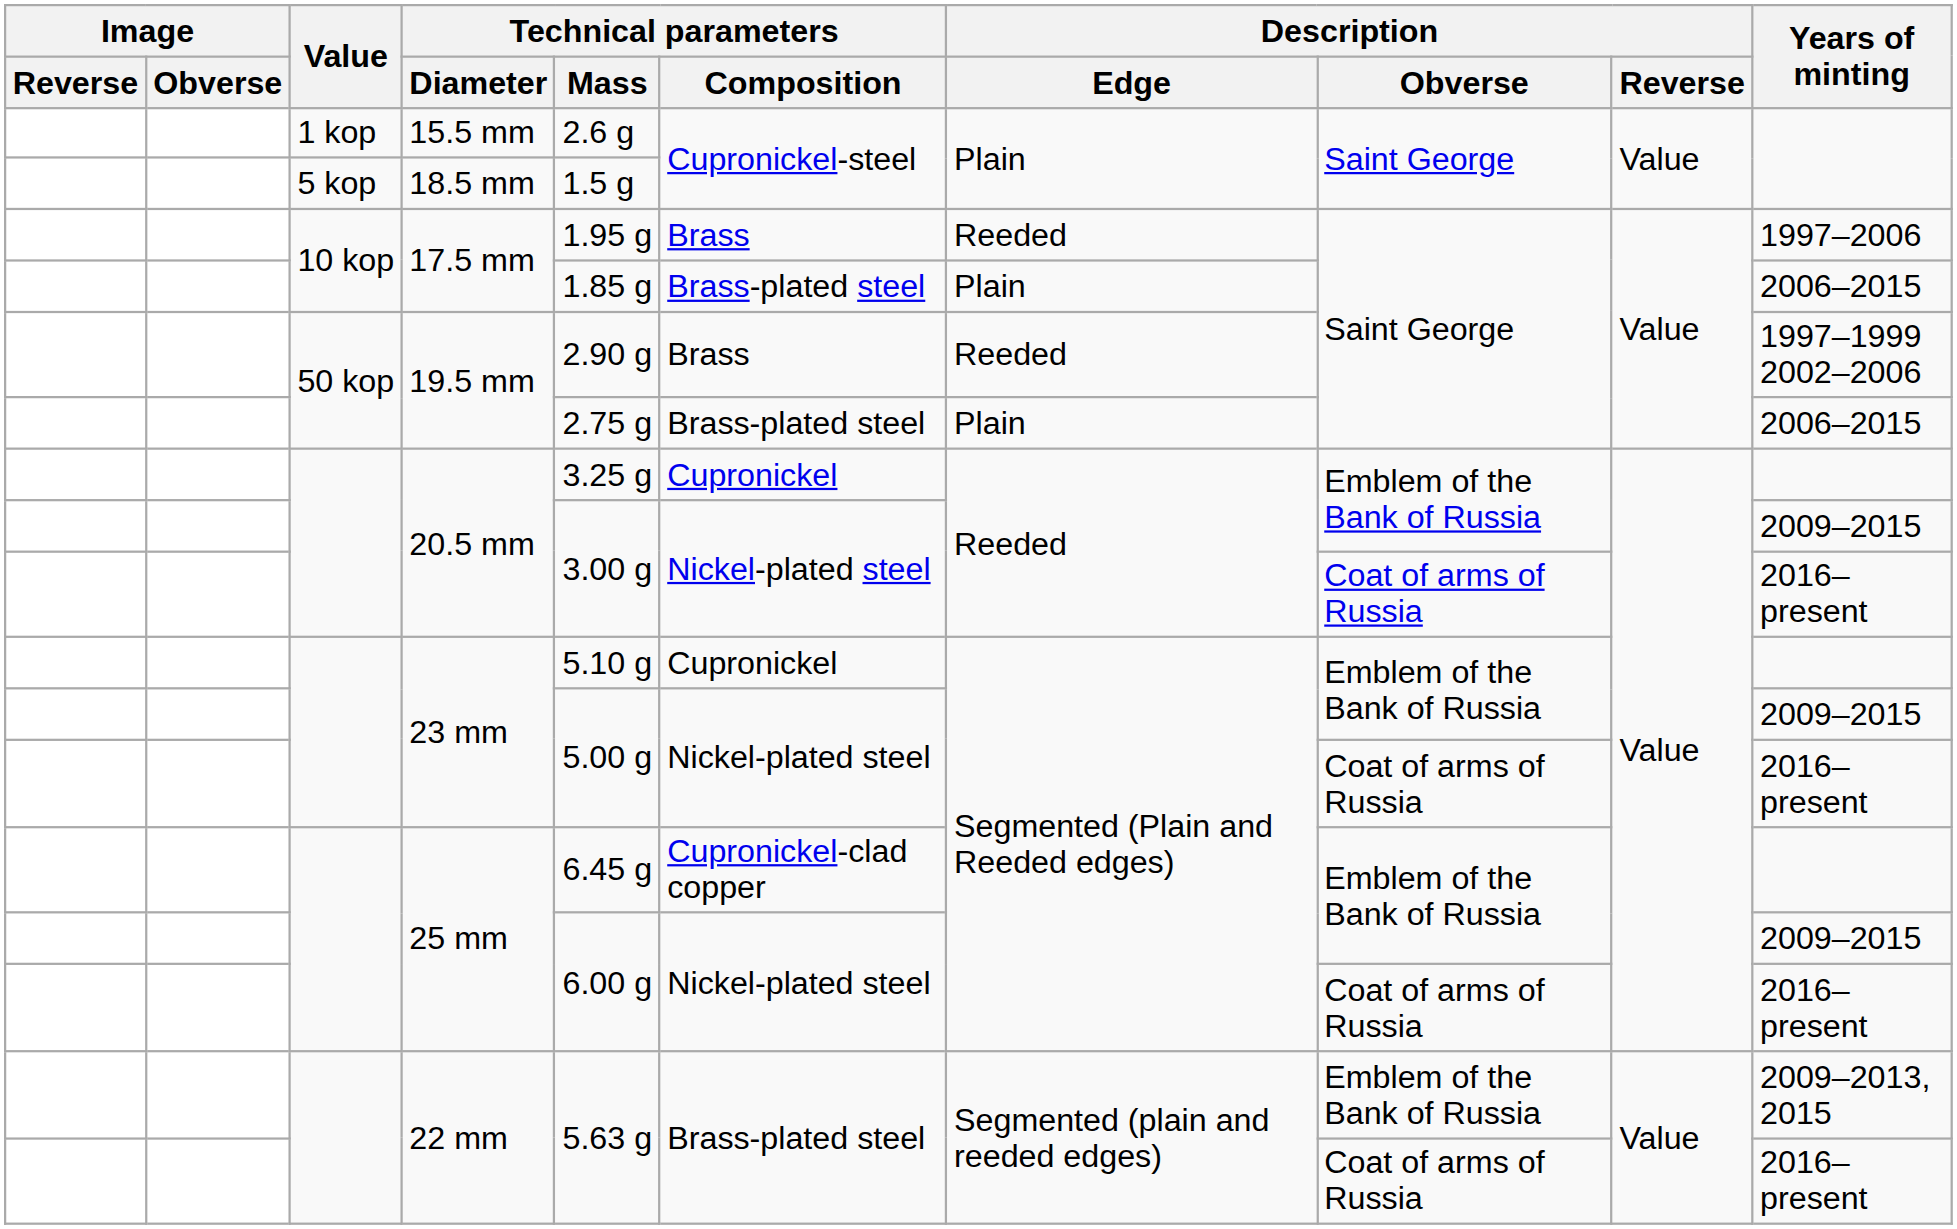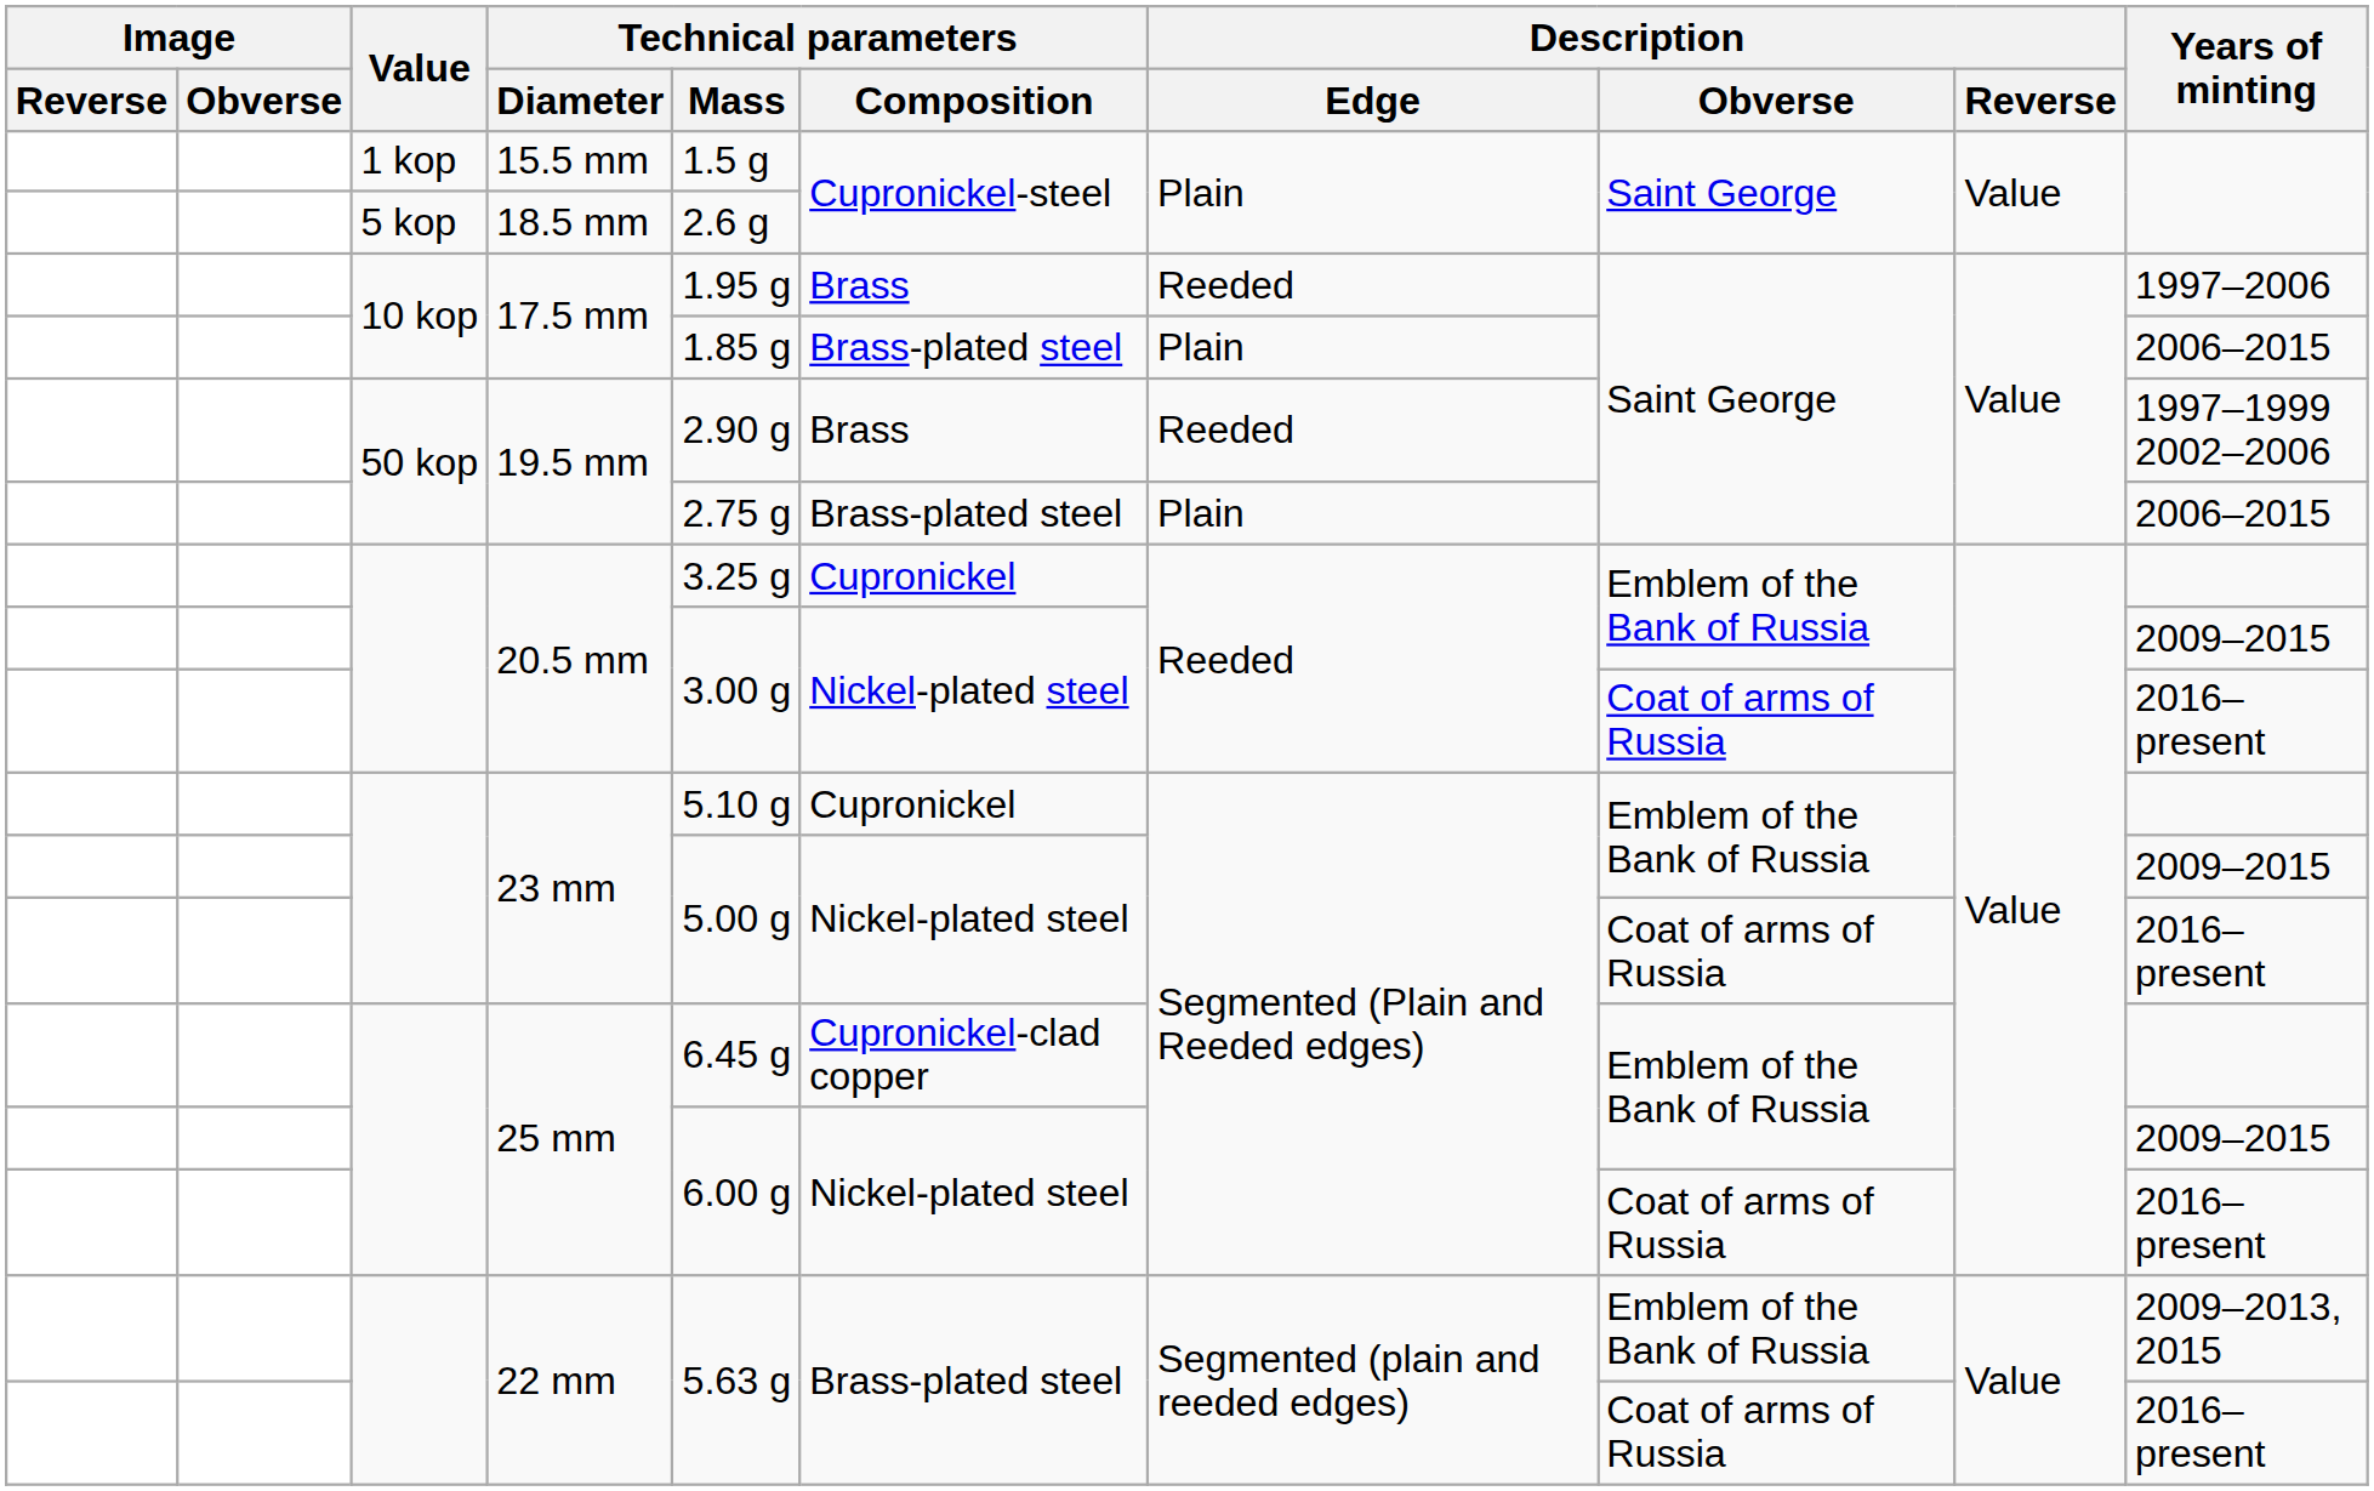15.5 mm | Technical parameters / Mass: 2.6 g -> 1.5 g
18.5 mm | Technical parameters / Mass: 1.5 g -> 2.6 g
